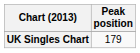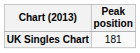UK Singles Chart | Peak position: 179 -> 181
